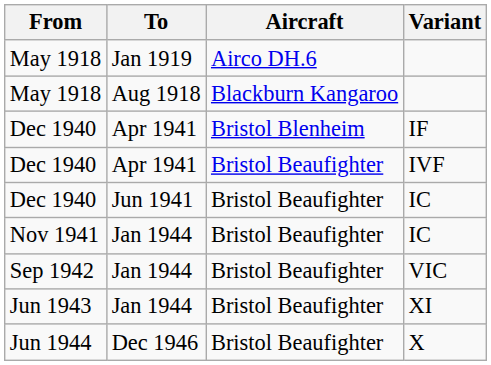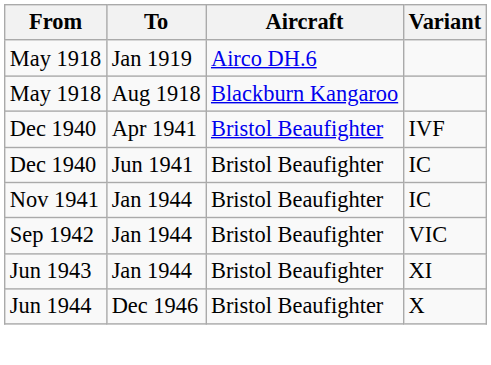- row: Dec 1940 | Apr 1941 | Bristol Blenheim | IF
